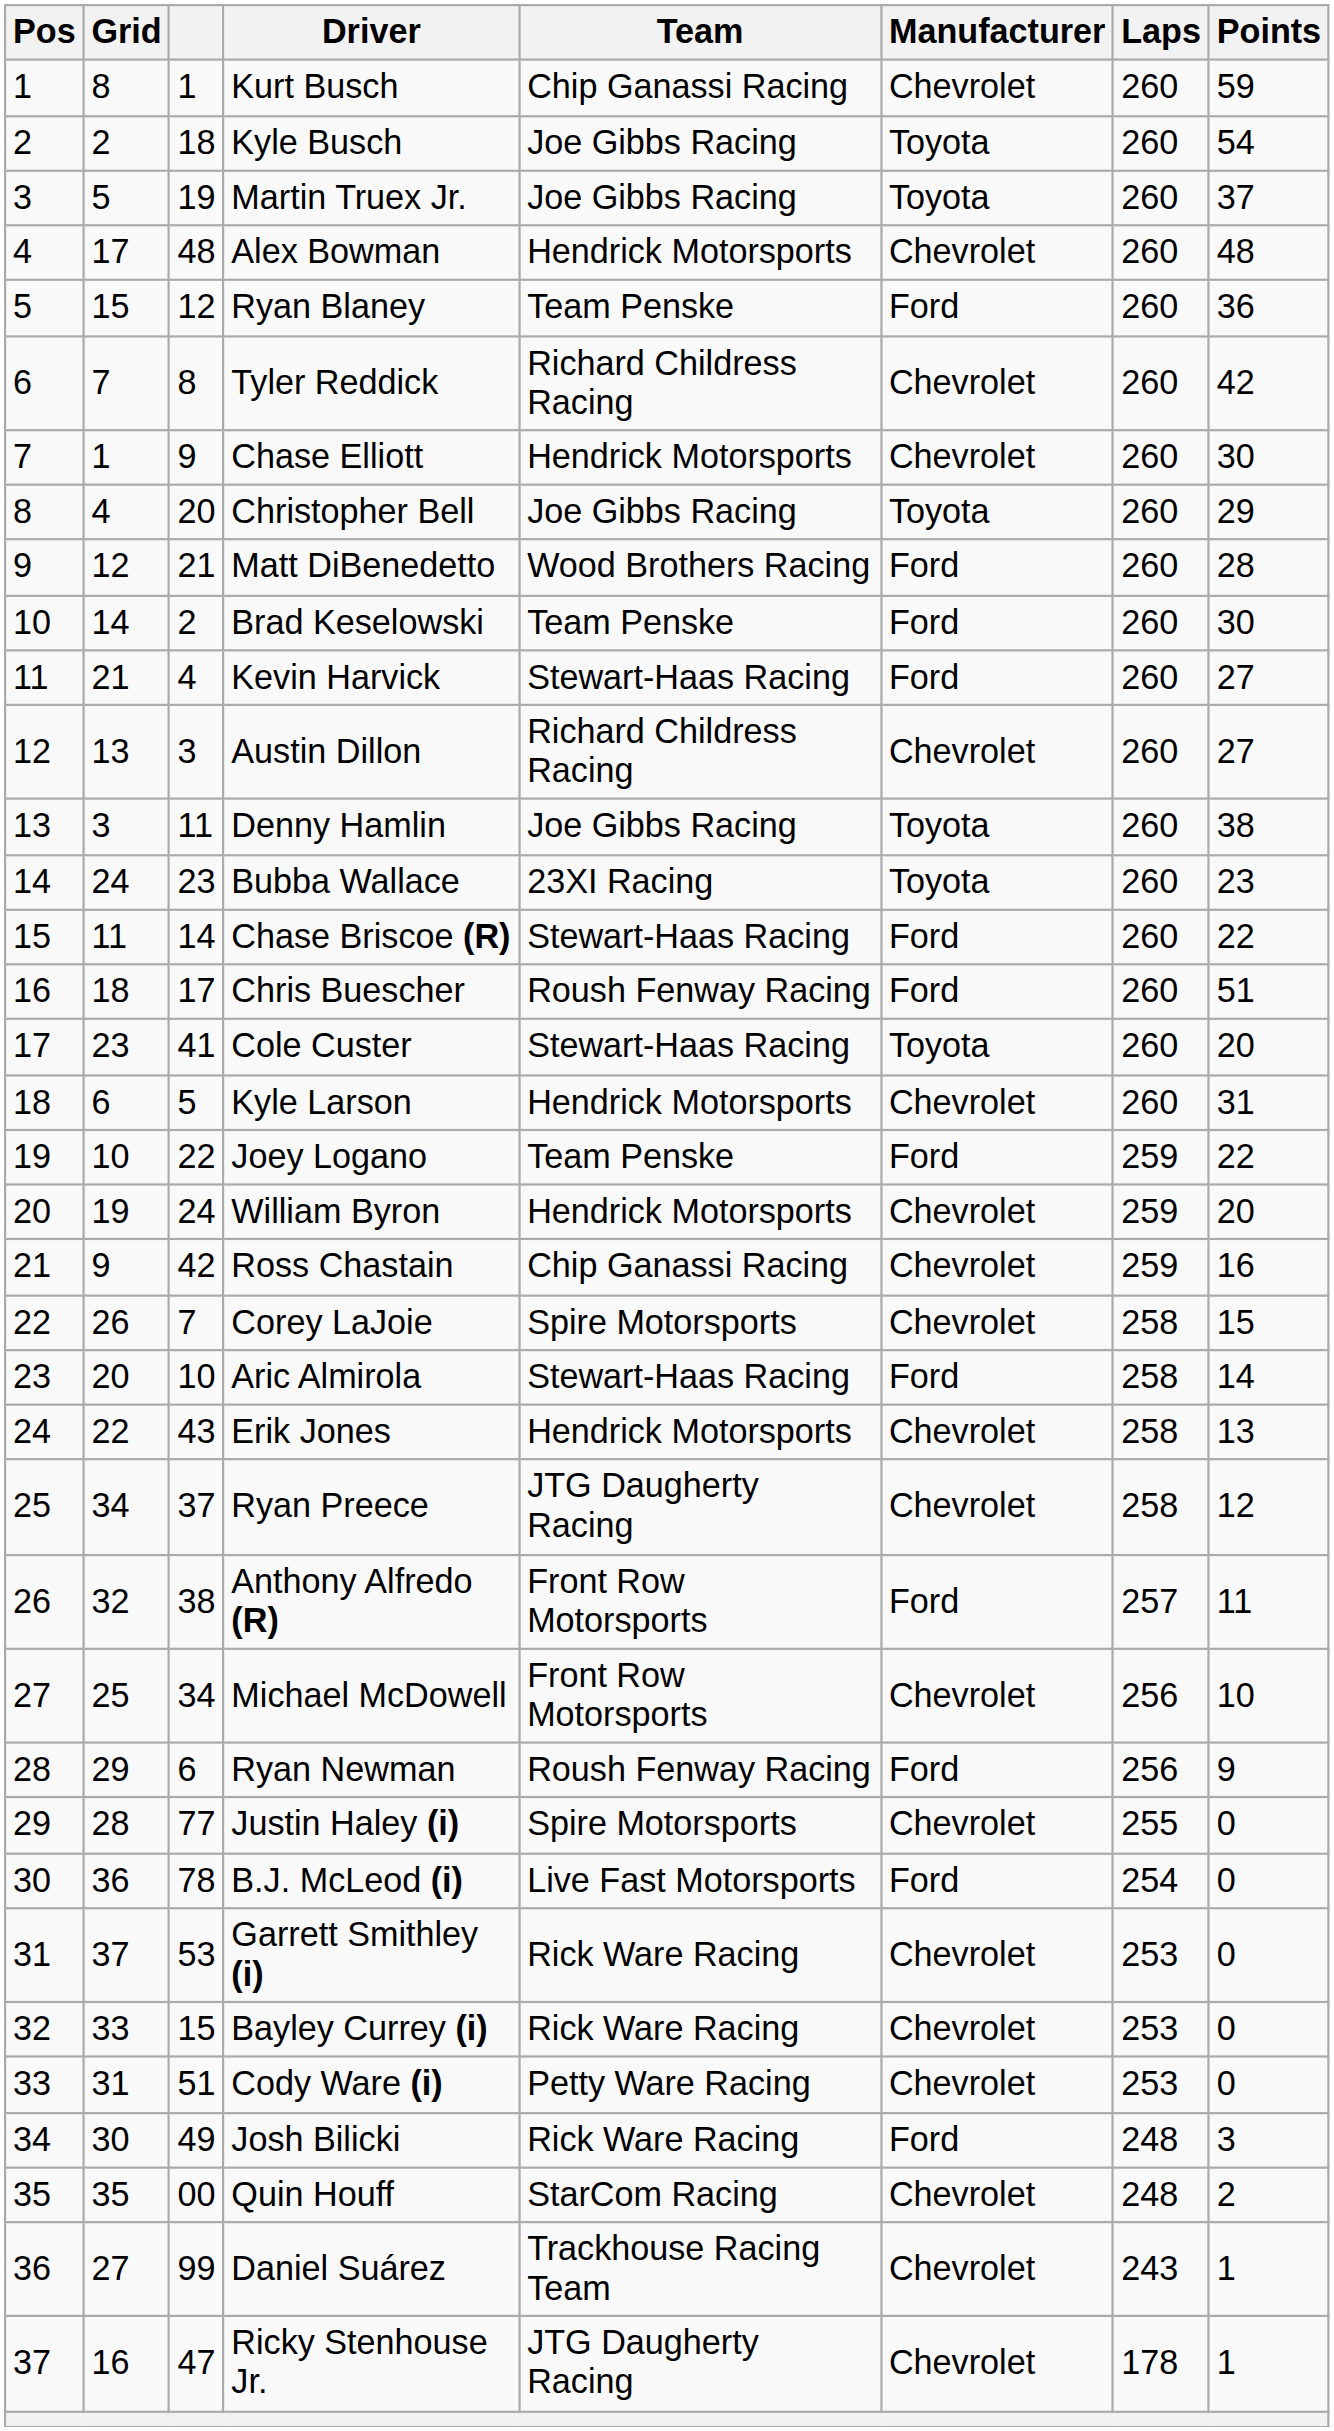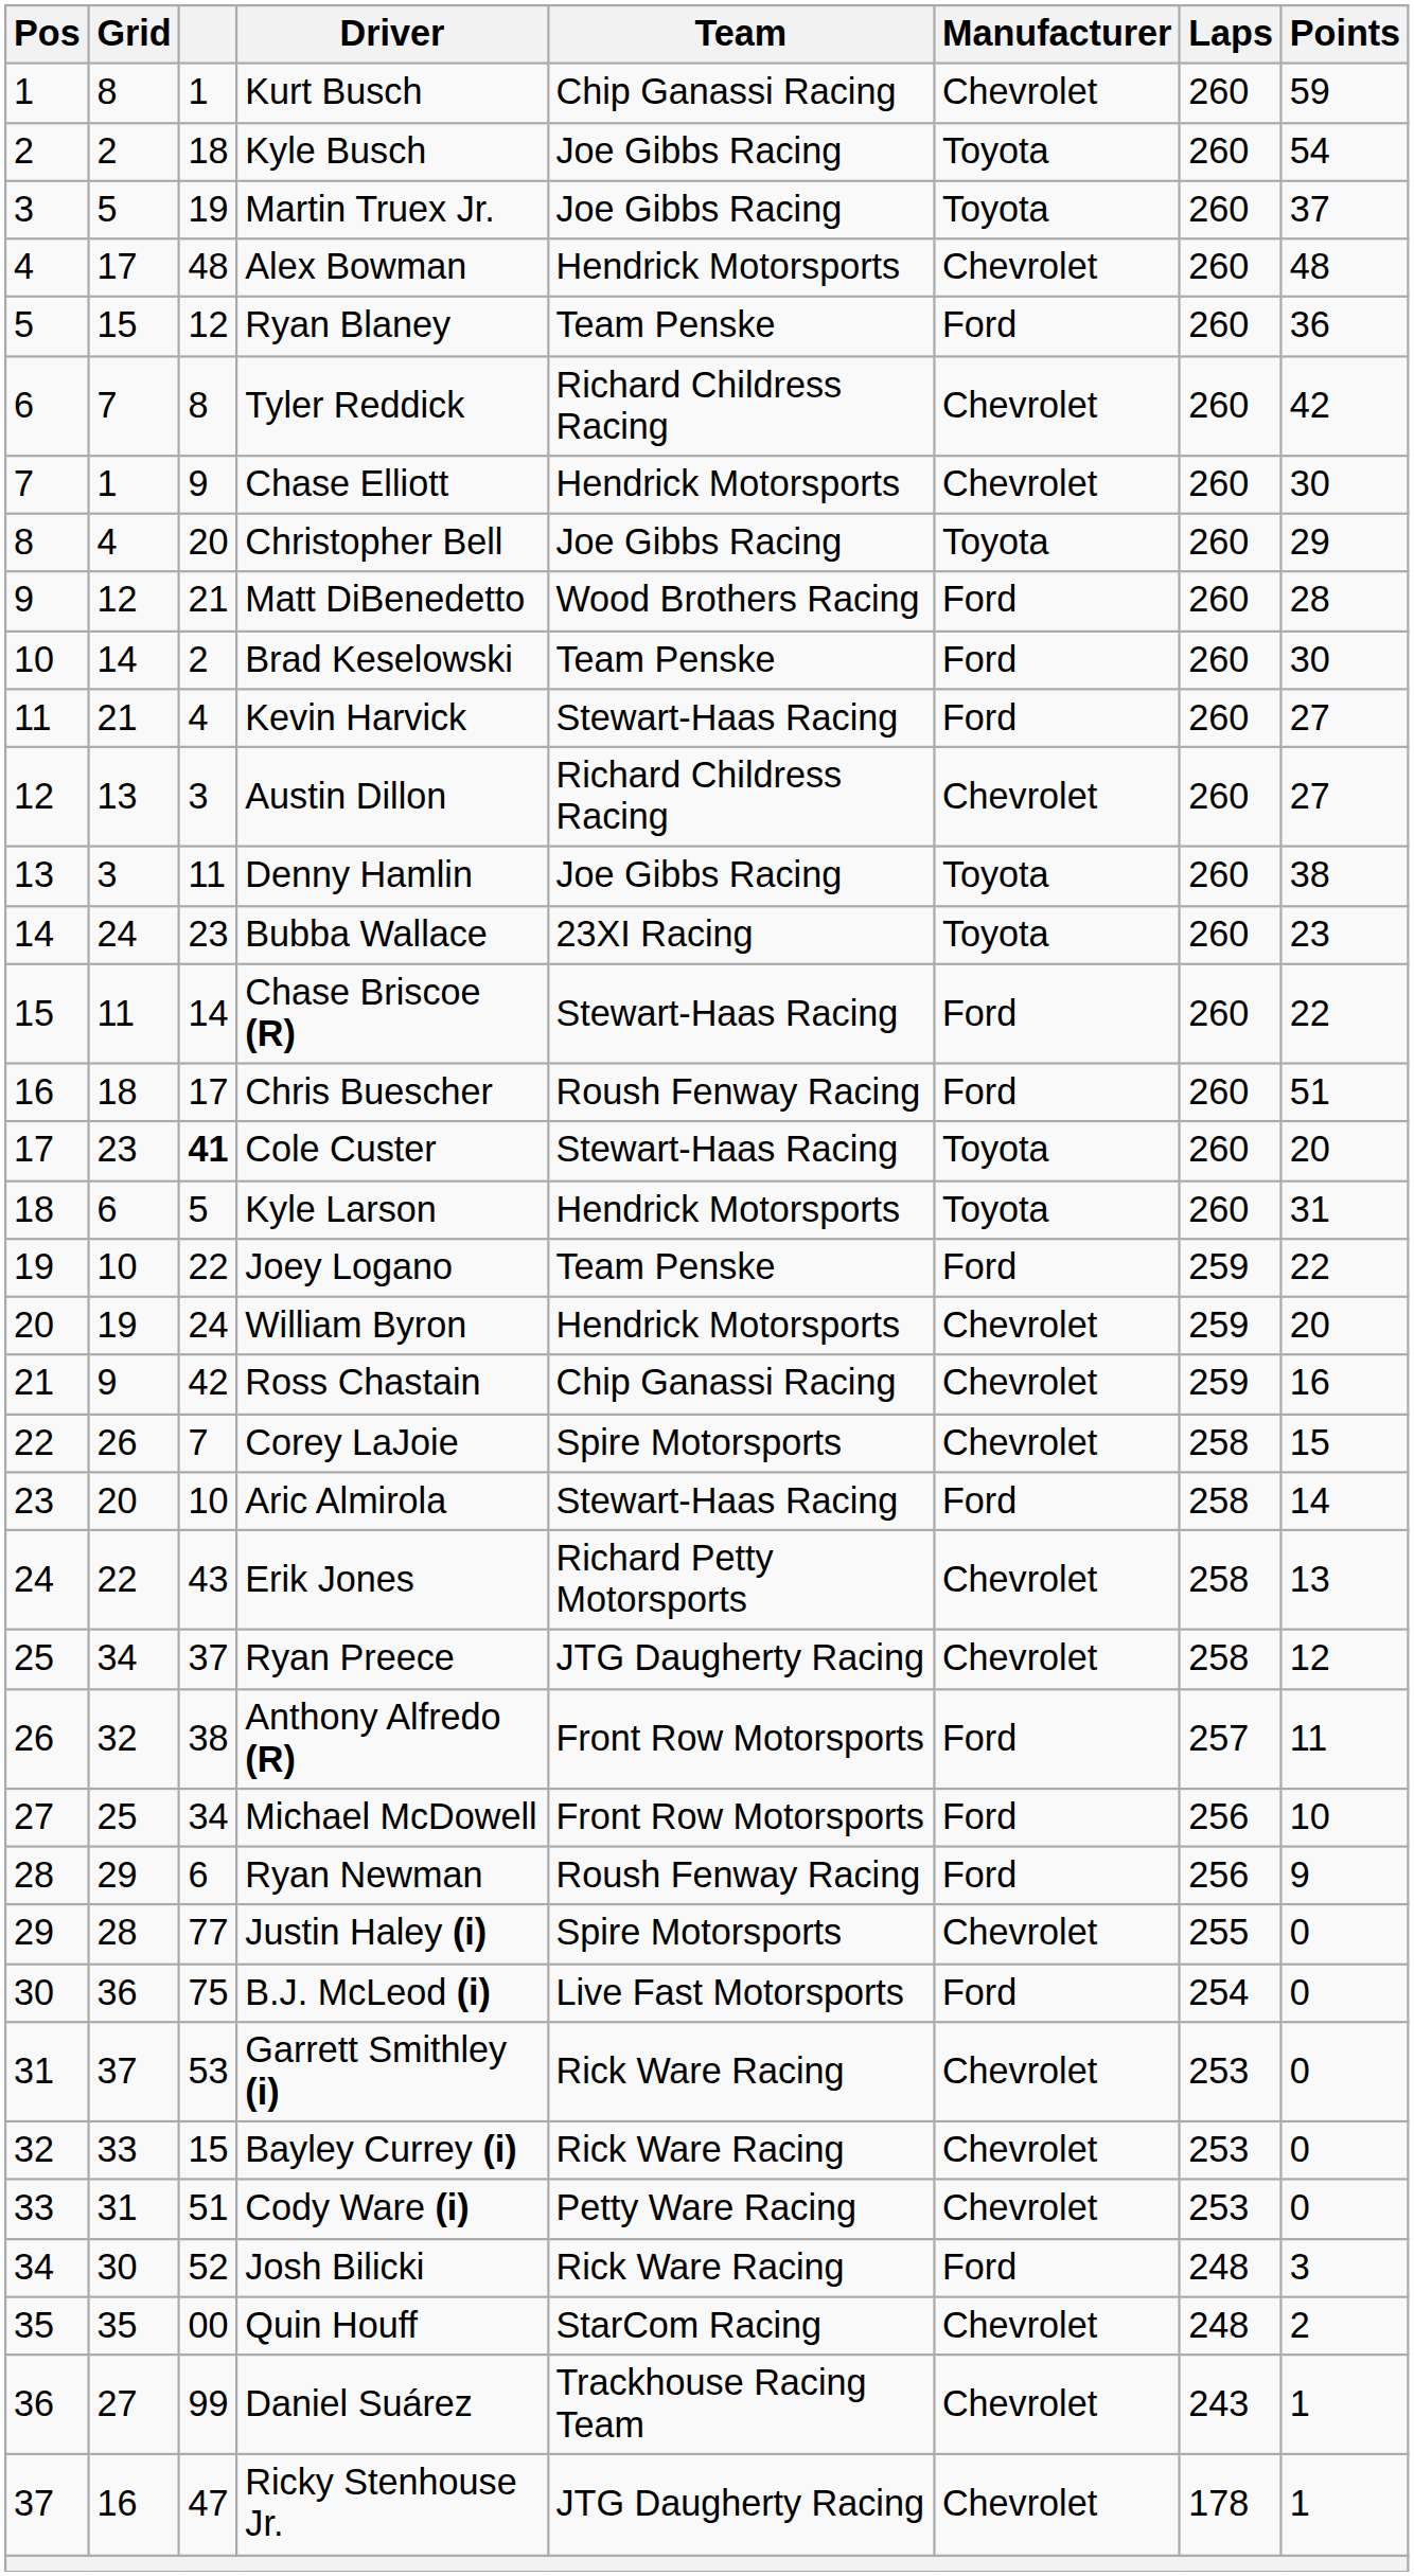Cole Custer | column 3: normal -> bold
Kyle Larson | Manufacturer: Chevrolet -> Toyota
Erik Jones | Team: Hendrick Motorsports -> Richard Petty Motorsports
Michael McDowell | Manufacturer: Chevrolet -> Ford
B.J. McLeod (i) | column 3: 78 -> 75
Josh Bilicki | column 3: 49 -> 52
